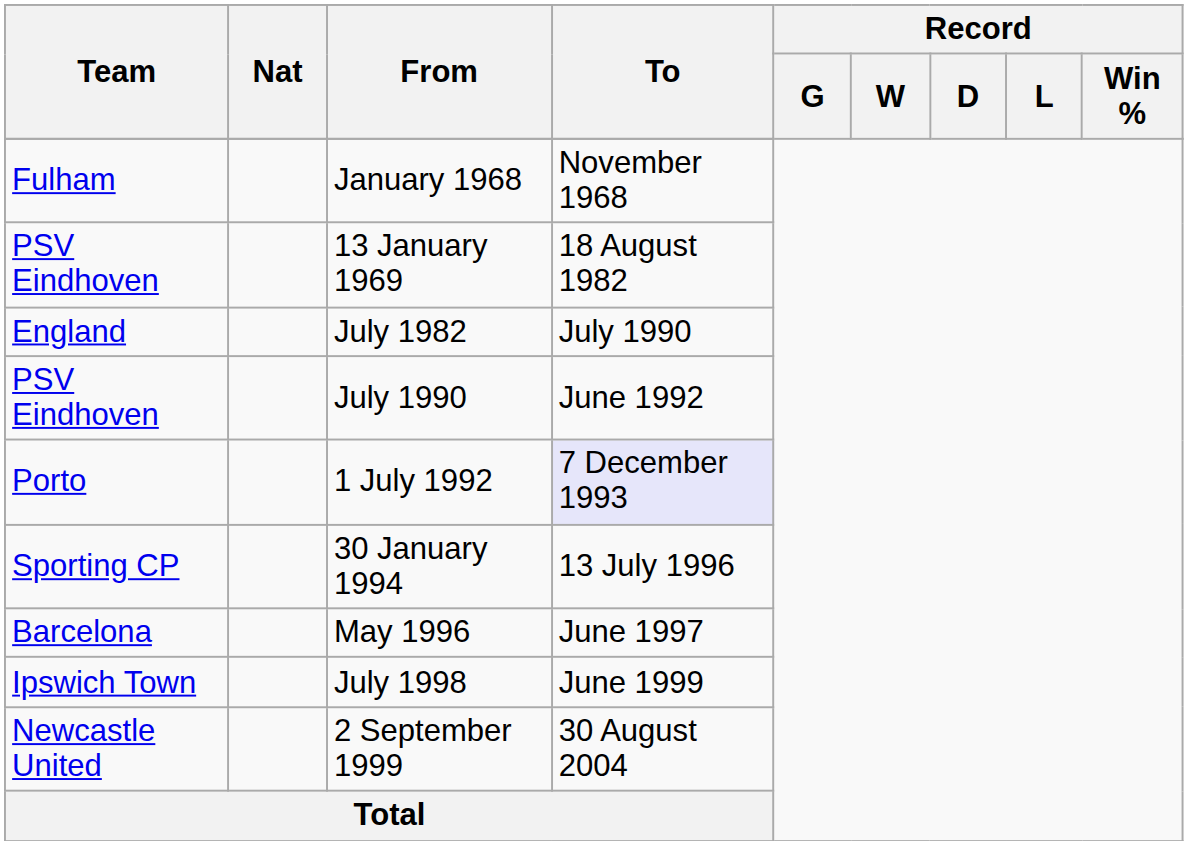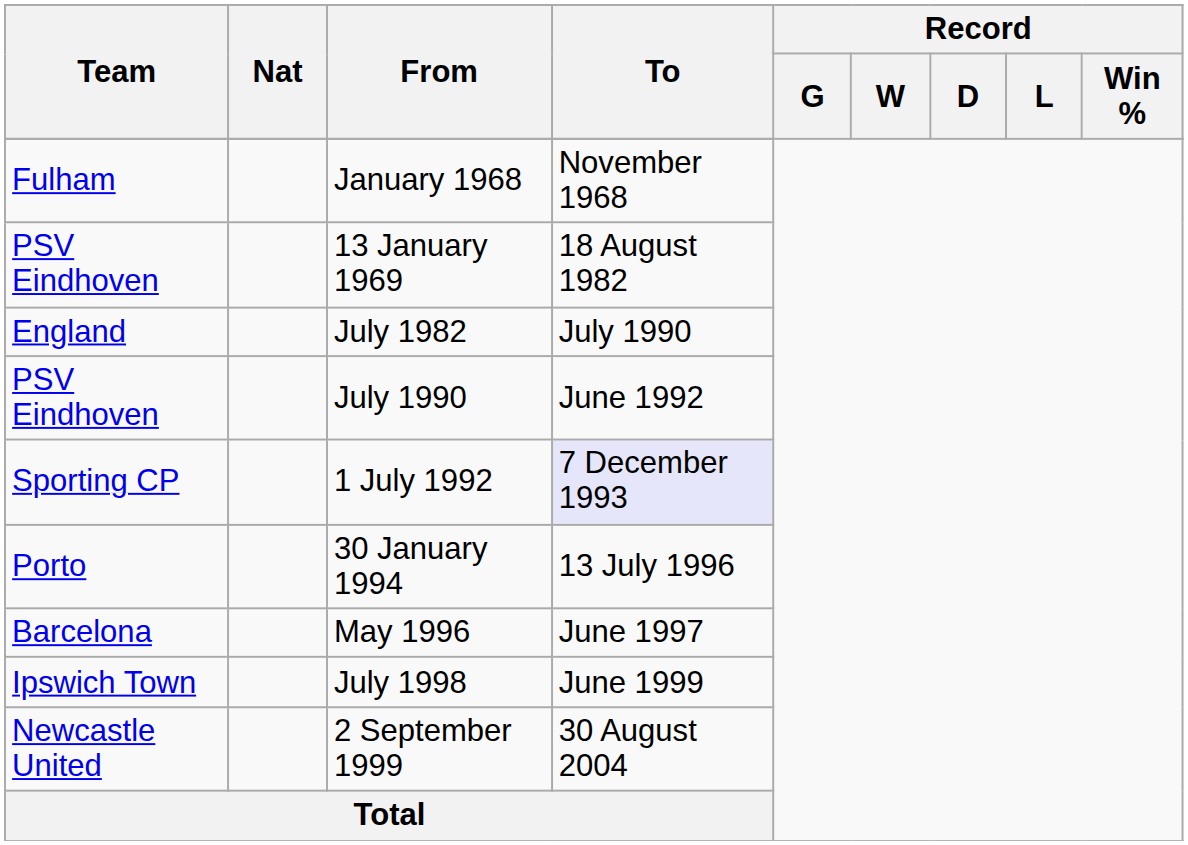1 July 1992 | Team: Porto -> Sporting CP
30 January 1994 | Team: Sporting CP -> Porto
